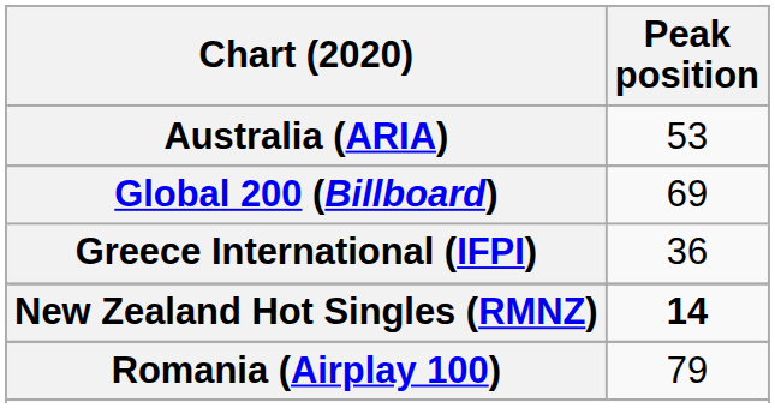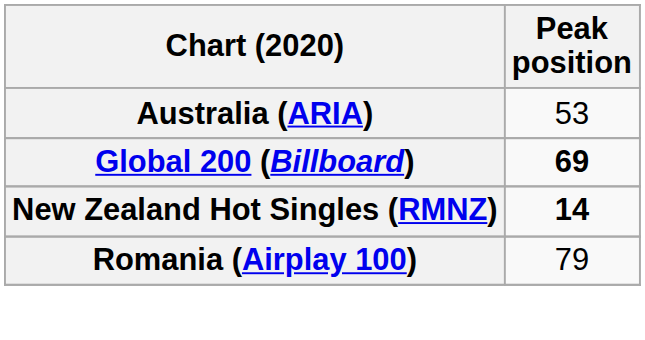Global 200 (Billboard) | Peak position: normal -> bold
- row: Greece International (IFPI) | 36
